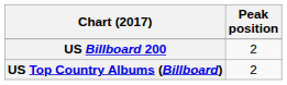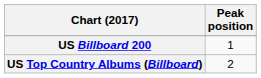US Billboard 200 | Peak position: 2 -> 1
